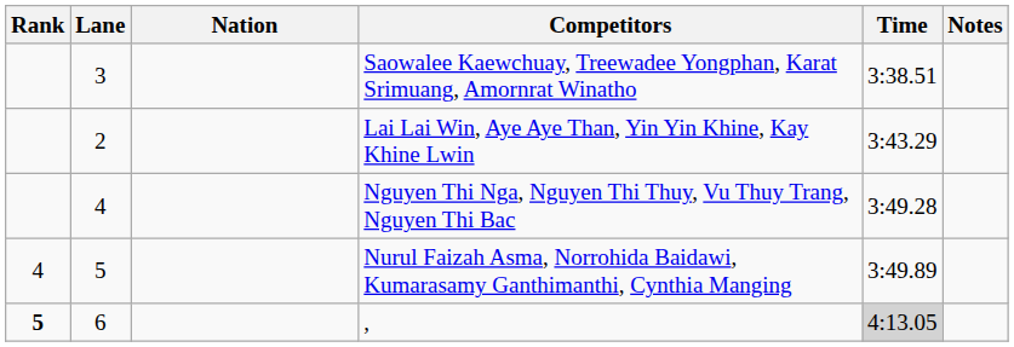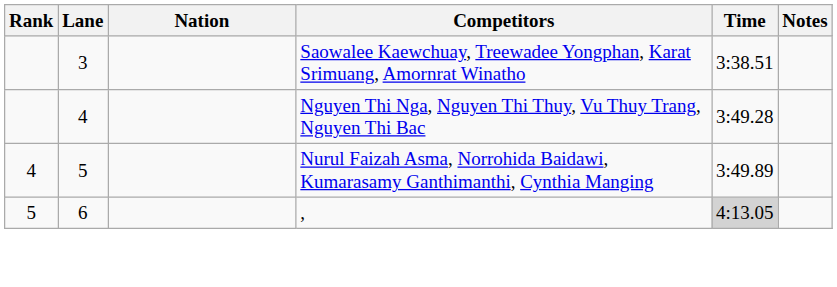- row: 2 | Lai Lai Win, Aye Aye Than, Yin Yin Khine, Kay Khine Lwin | 3:43.29
, | Rank: bold -> normal
